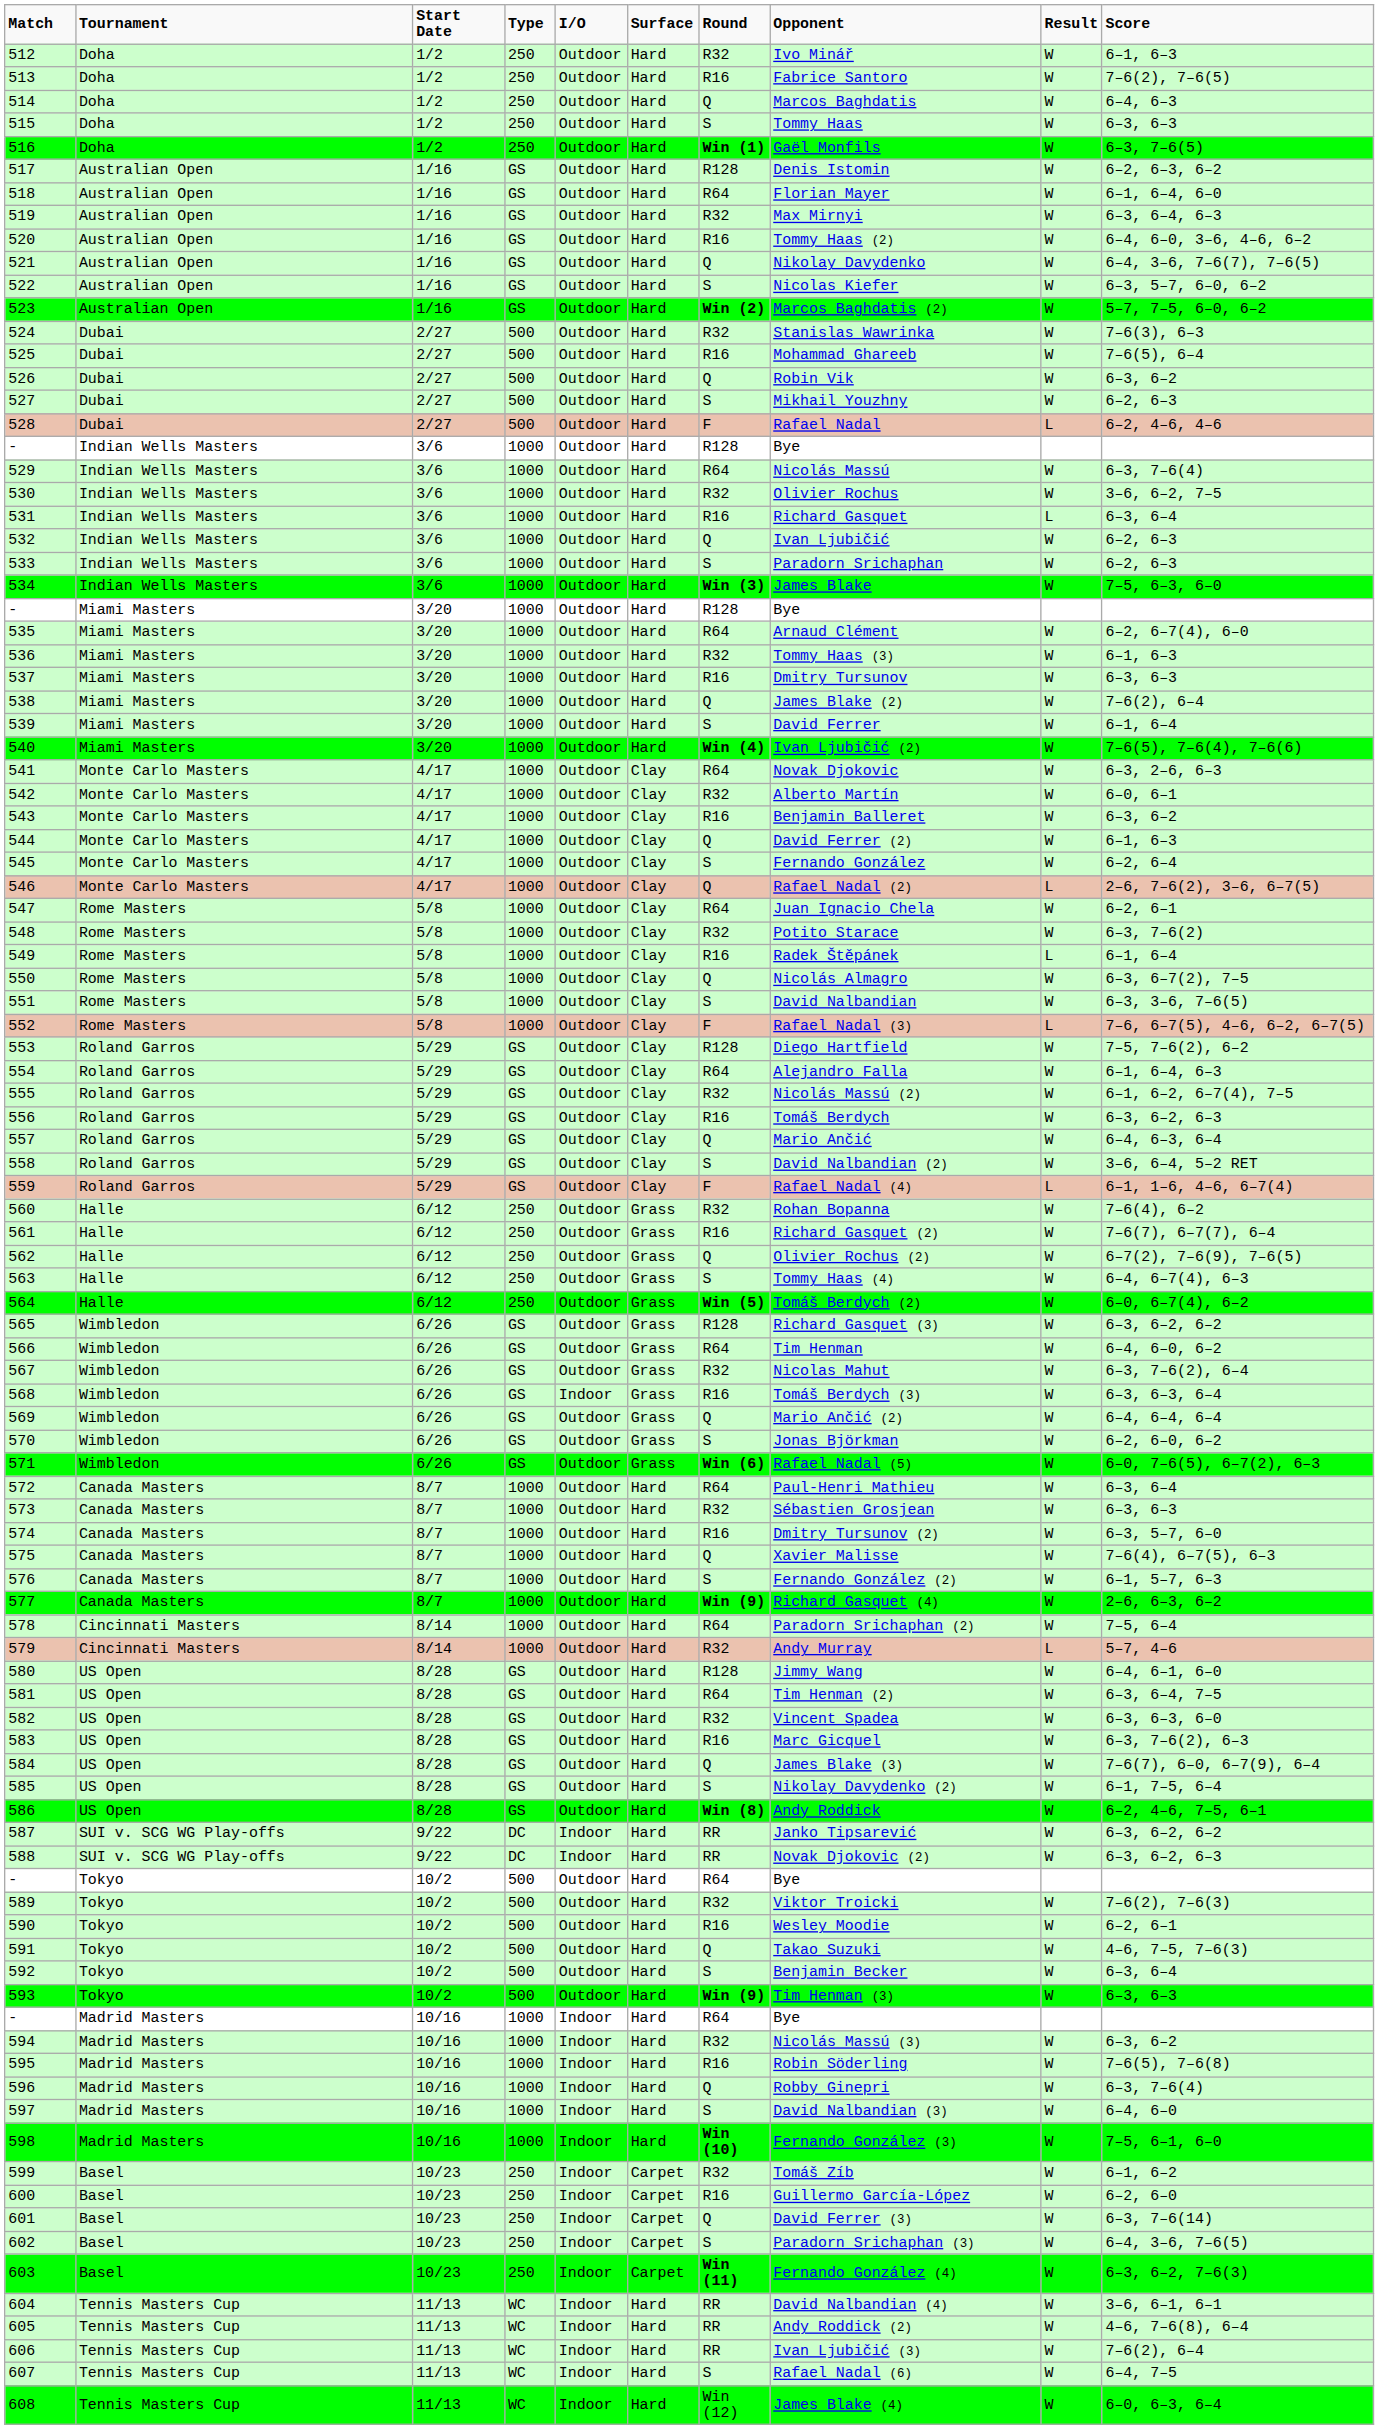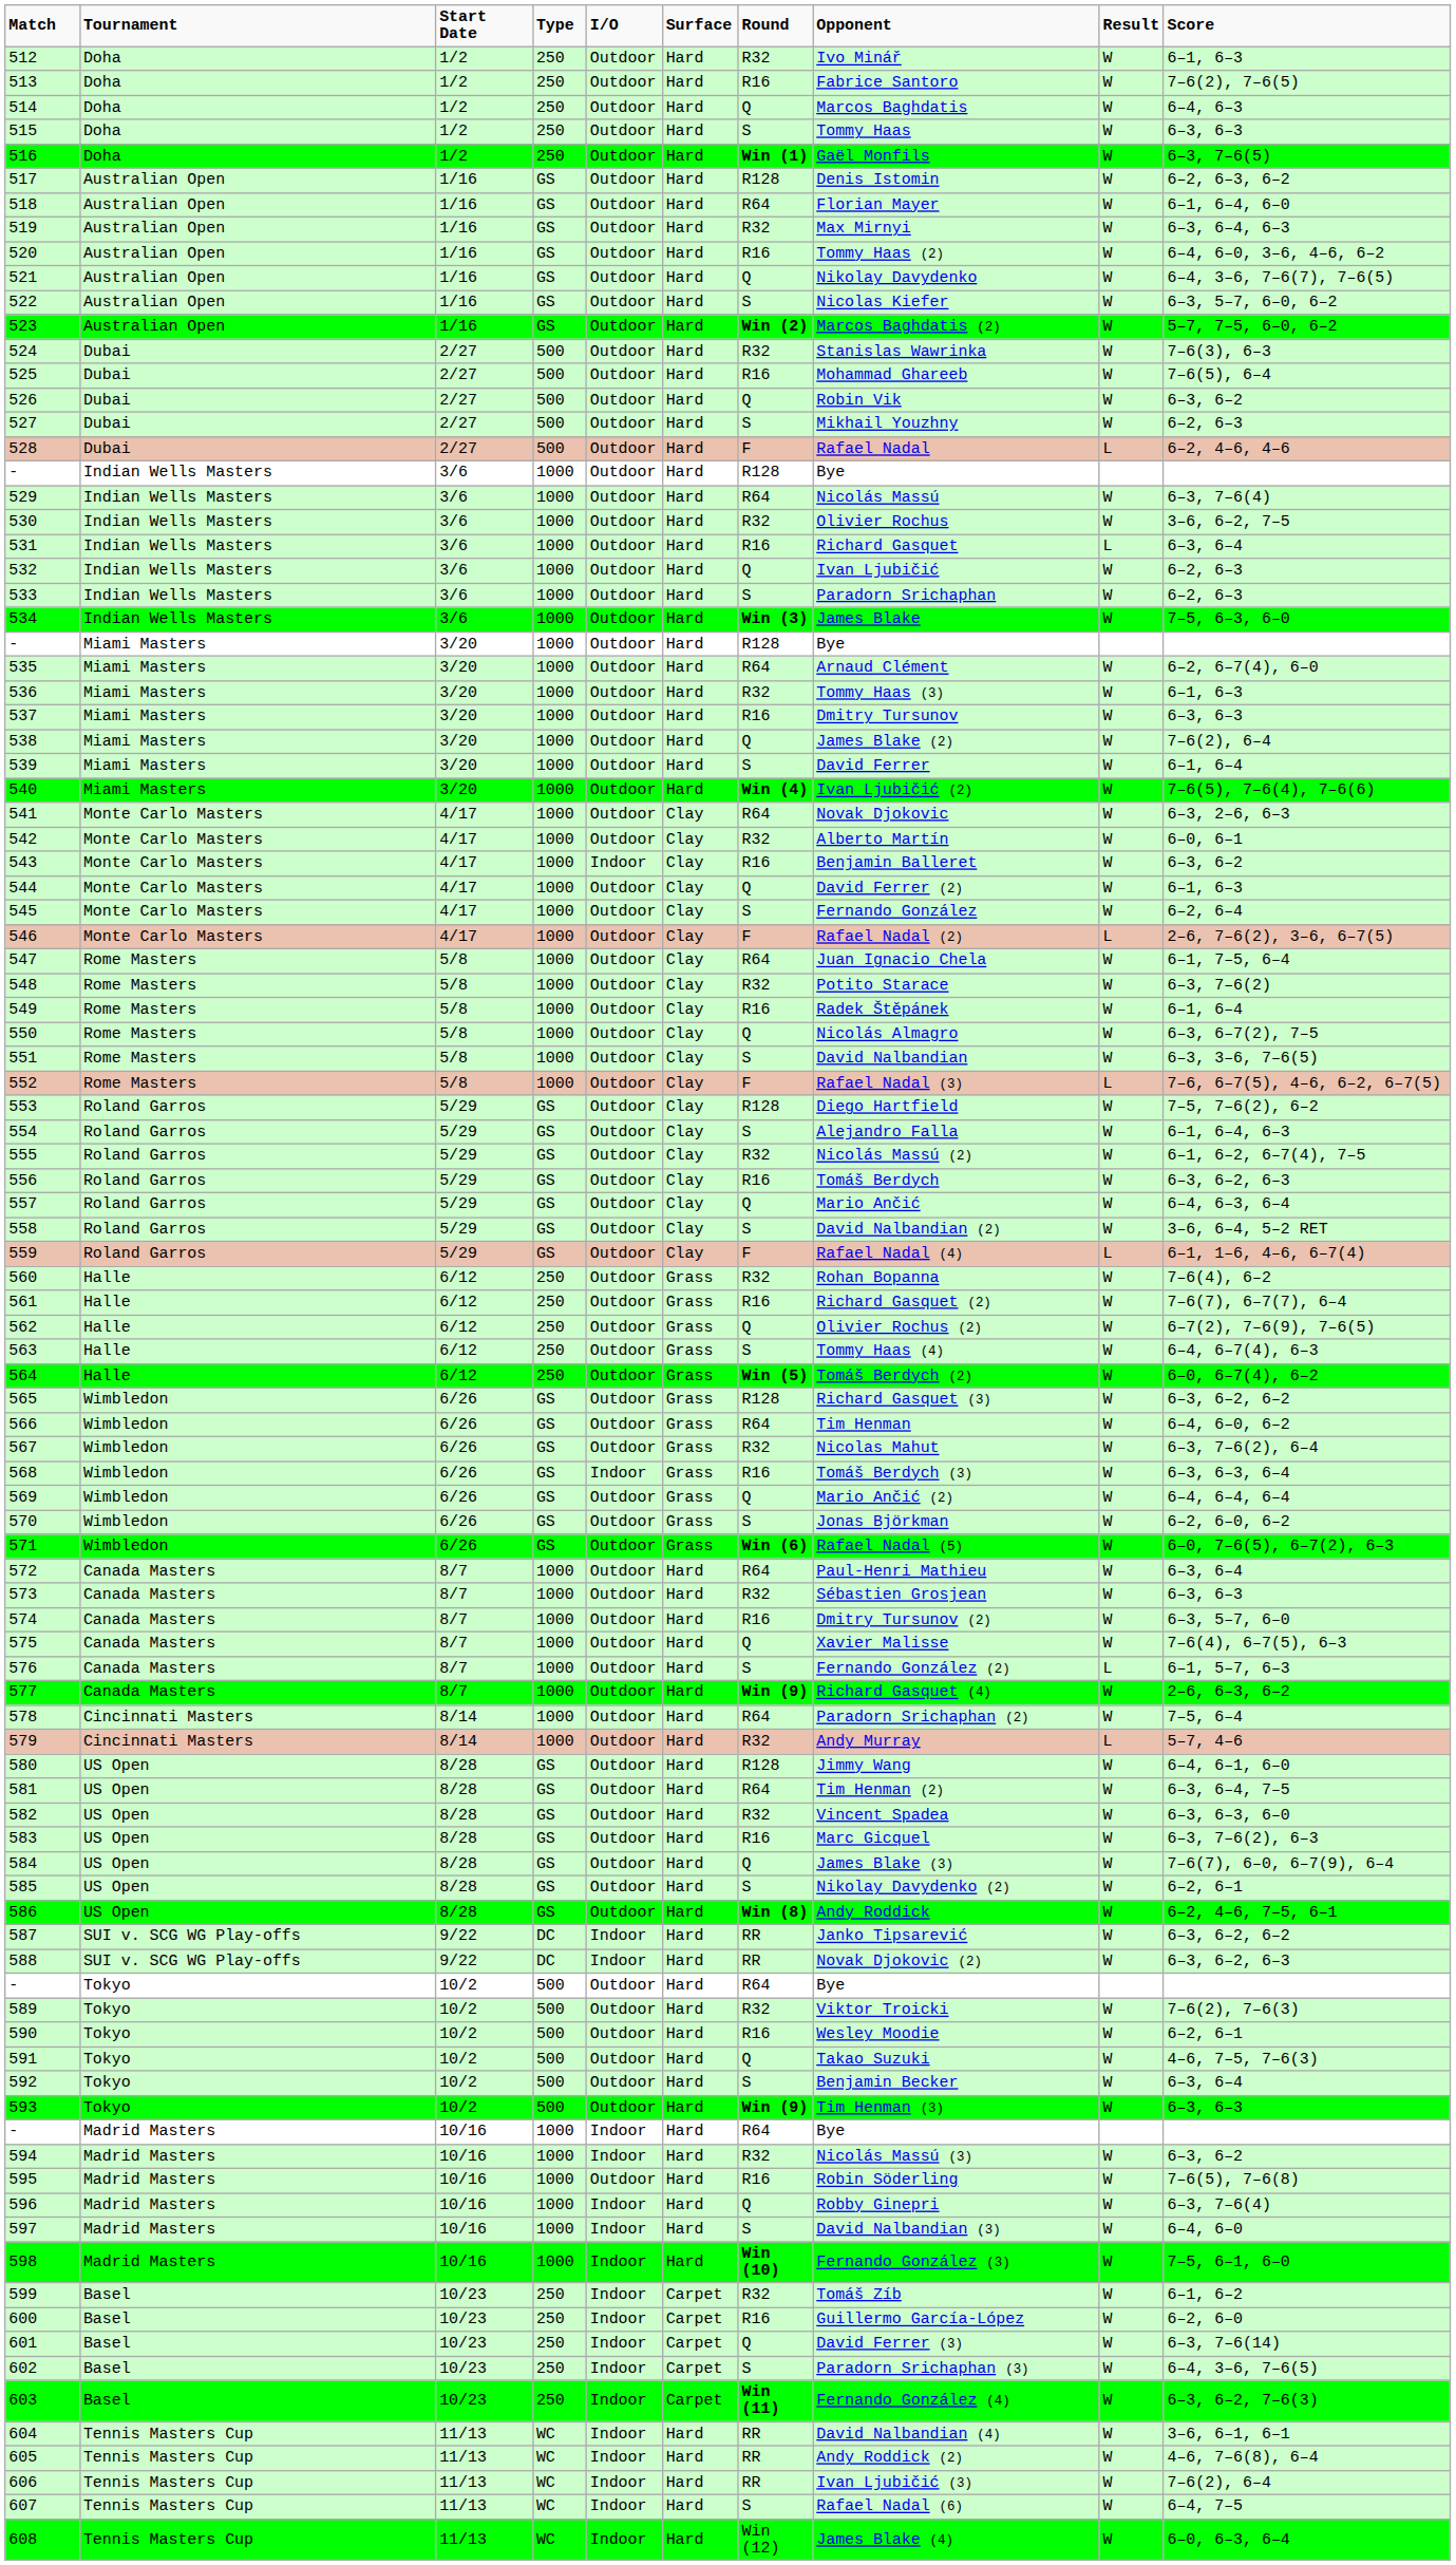543 | column 5: Outdoor -> Indoor
546 | column 7: Q -> F
547 | column 10: 6–2, 6–1 -> 6–1, 7–5, 6–4
549 | column 9: L -> W
554 | column 7: R64 -> S
576 | column 9: W -> L
585 | column 10: 6–1, 7–5, 6–4 -> 6–2, 6–1
595 | column 5: Indoor -> Outdoor
